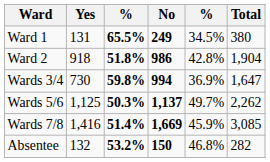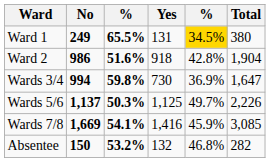columns swapped: No <-> Yes
Ward 1 | column 5: no background -> gold background
Ward 2 | column 3: 51.8% -> 51.6%
Wards 5/6 | Total: 2,262 -> 2,226
Wards 7/8 | column 3: 51.4% -> 54.1%
